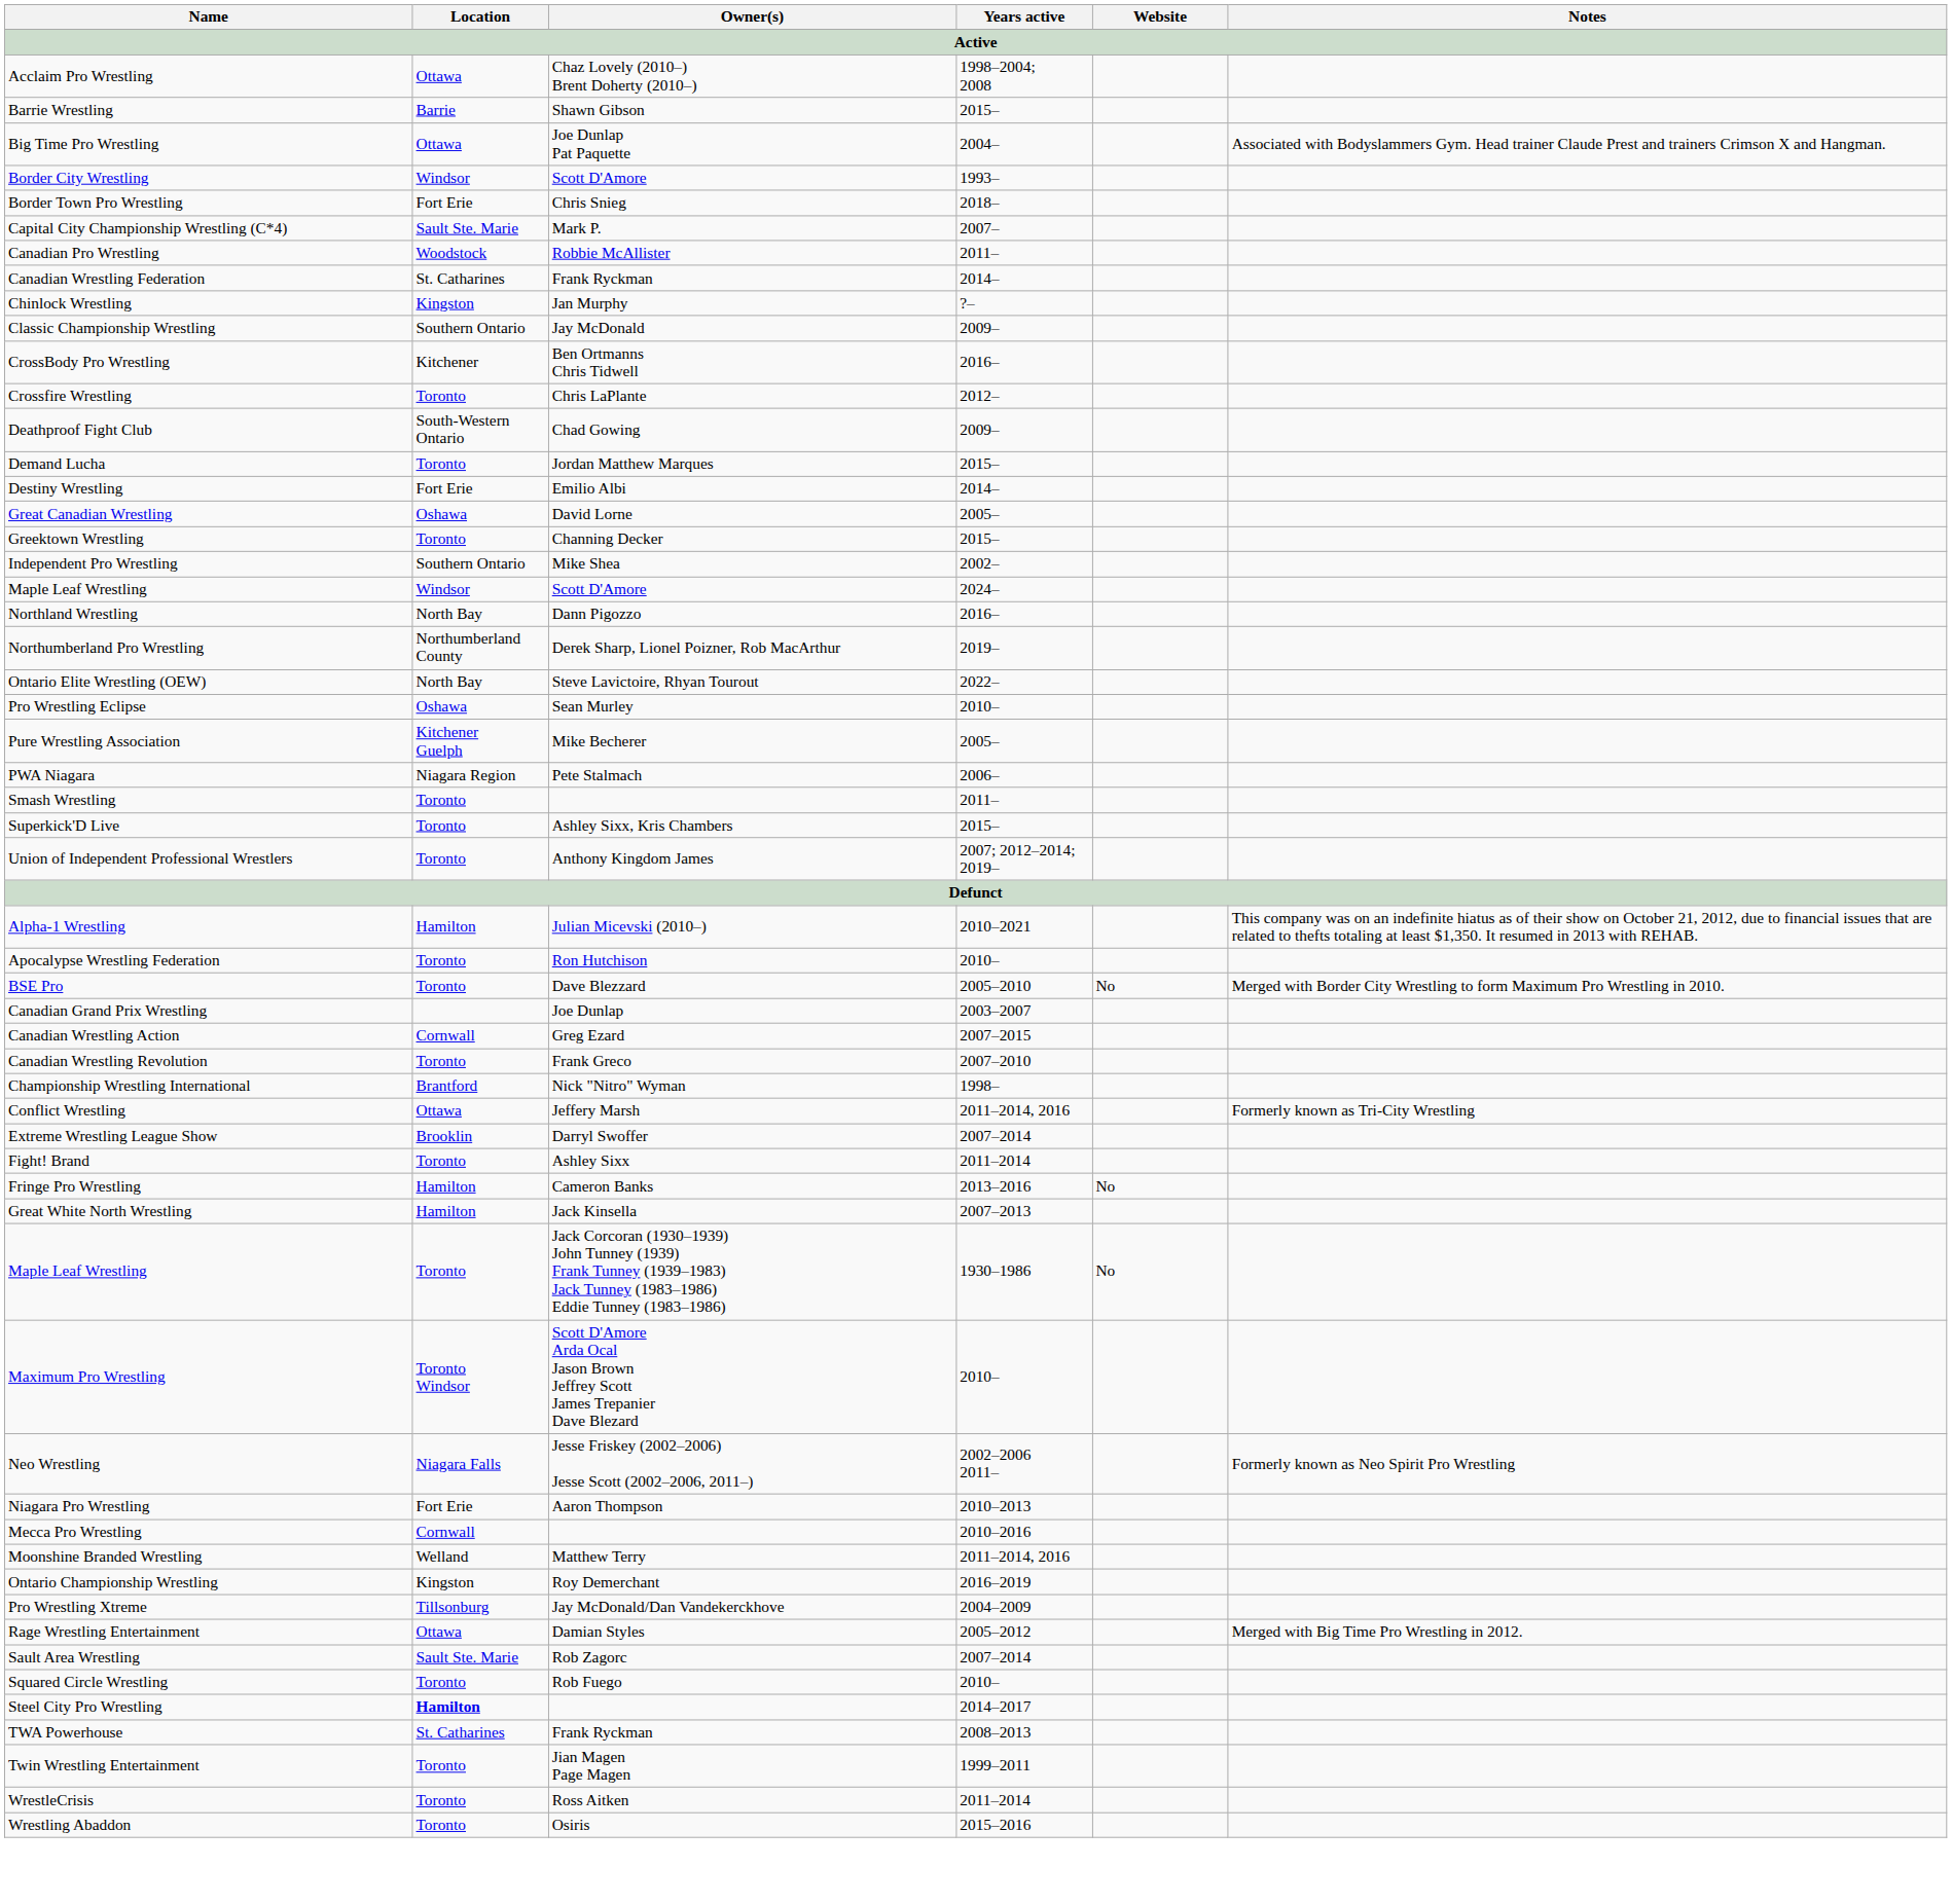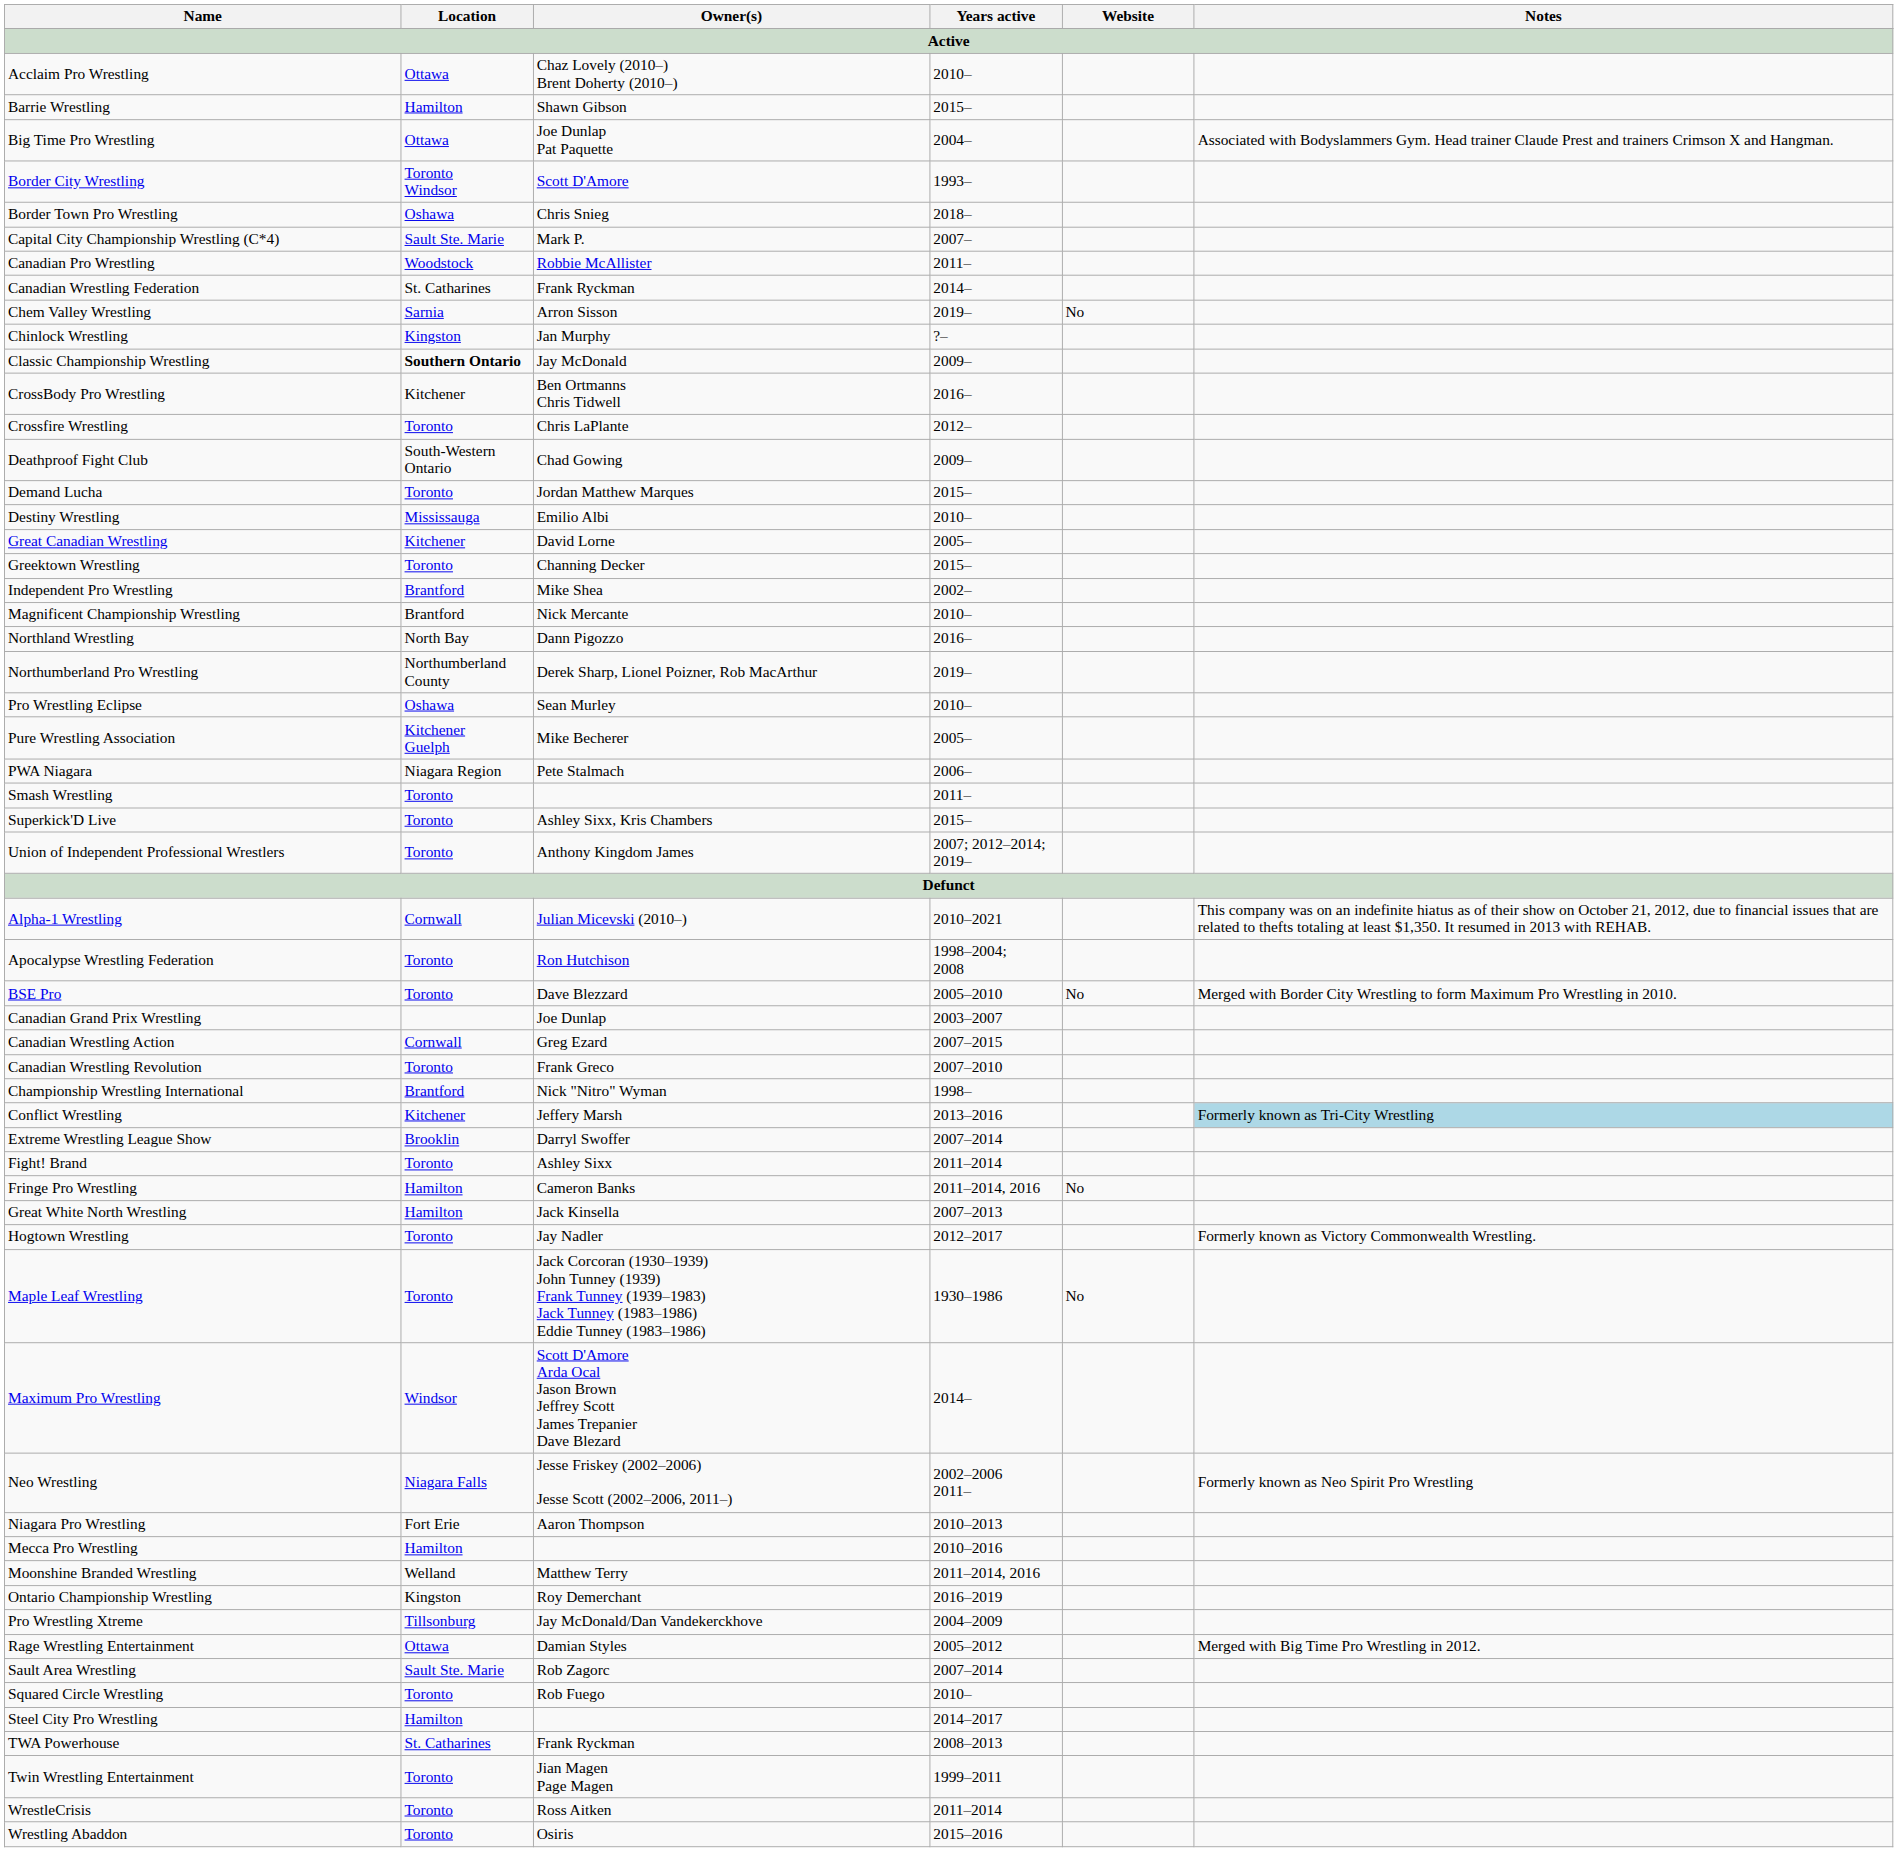Acclaim Pro Wrestling | Years active: 1998–2004; 2008 -> 2010–
Barrie Wrestling | Location: Barrie -> Hamilton
Border City Wrestling | Location: Windsor -> Toronto Windsor
Border Town Pro Wrestling | Location: Fort Erie -> Oshawa
+ row: Chem Valley Wrestling | Sarnia | Arron Sisson | 2019– | No
Classic Championship Wrestling | Location: normal -> bold
Destiny Wrestling | Location: Fort Erie -> Mississauga
Destiny Wrestling | Years active: 2014– -> 2010–
Great Canadian Wrestling | Location: Oshawa -> Kitchener
Independent Pro Wrestling | Location: Southern Ontario -> Brantford
+ row: Magnificent Championship Wrestling | Brantford | Nick Mercante | 2010–
- row: Maple Leaf Wrestling | Windsor | Scott D'Amore | 2024–
- row: Ontario Elite Wrestling (OEW) | North Bay | Steve Lavictoire, Rhyan Tourout | 2022–
Alpha-1 Wrestling | Location: Hamilton -> Cornwall
Apocalypse Wrestling Federation | Years active: 2010– -> 1998–2004; 2008
Conflict Wrestling | Location: Ottawa -> Kitchener
Conflict Wrestling | Years active: 2011–2014, 2016 -> 2013–2016
Conflict Wrestling | Notes: no background -> lightblue background
Fringe Pro Wrestling | Years active: 2013–2016 -> 2011–2014, 2016
+ row: Hogtown Wrestling | Toronto | Jay Nadler | 2012–2017 | Formerly known as Victory Commonwealth Wrestling.
Maximum Pro Wrestling | Location: Toronto Windsor -> Windsor
Maximum Pro Wrestling | Years active: 2010– -> 2014–
Mecca Pro Wrestling | Location: Cornwall -> Hamilton
Steel City Pro Wrestling | Location: bold -> normal
